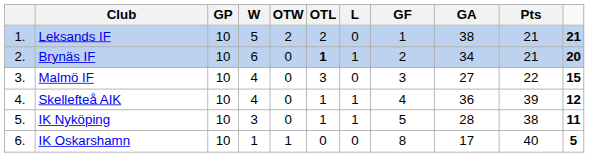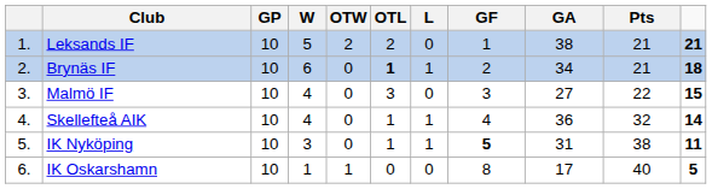Brynäs IF | column 11: 20 -> 18
Skellefteå AIK | Pts: 39 -> 32
Skellefteå AIK | column 11: 12 -> 14
IK Nyköping | GF: normal -> bold
IK Nyköping | GA: 28 -> 31
